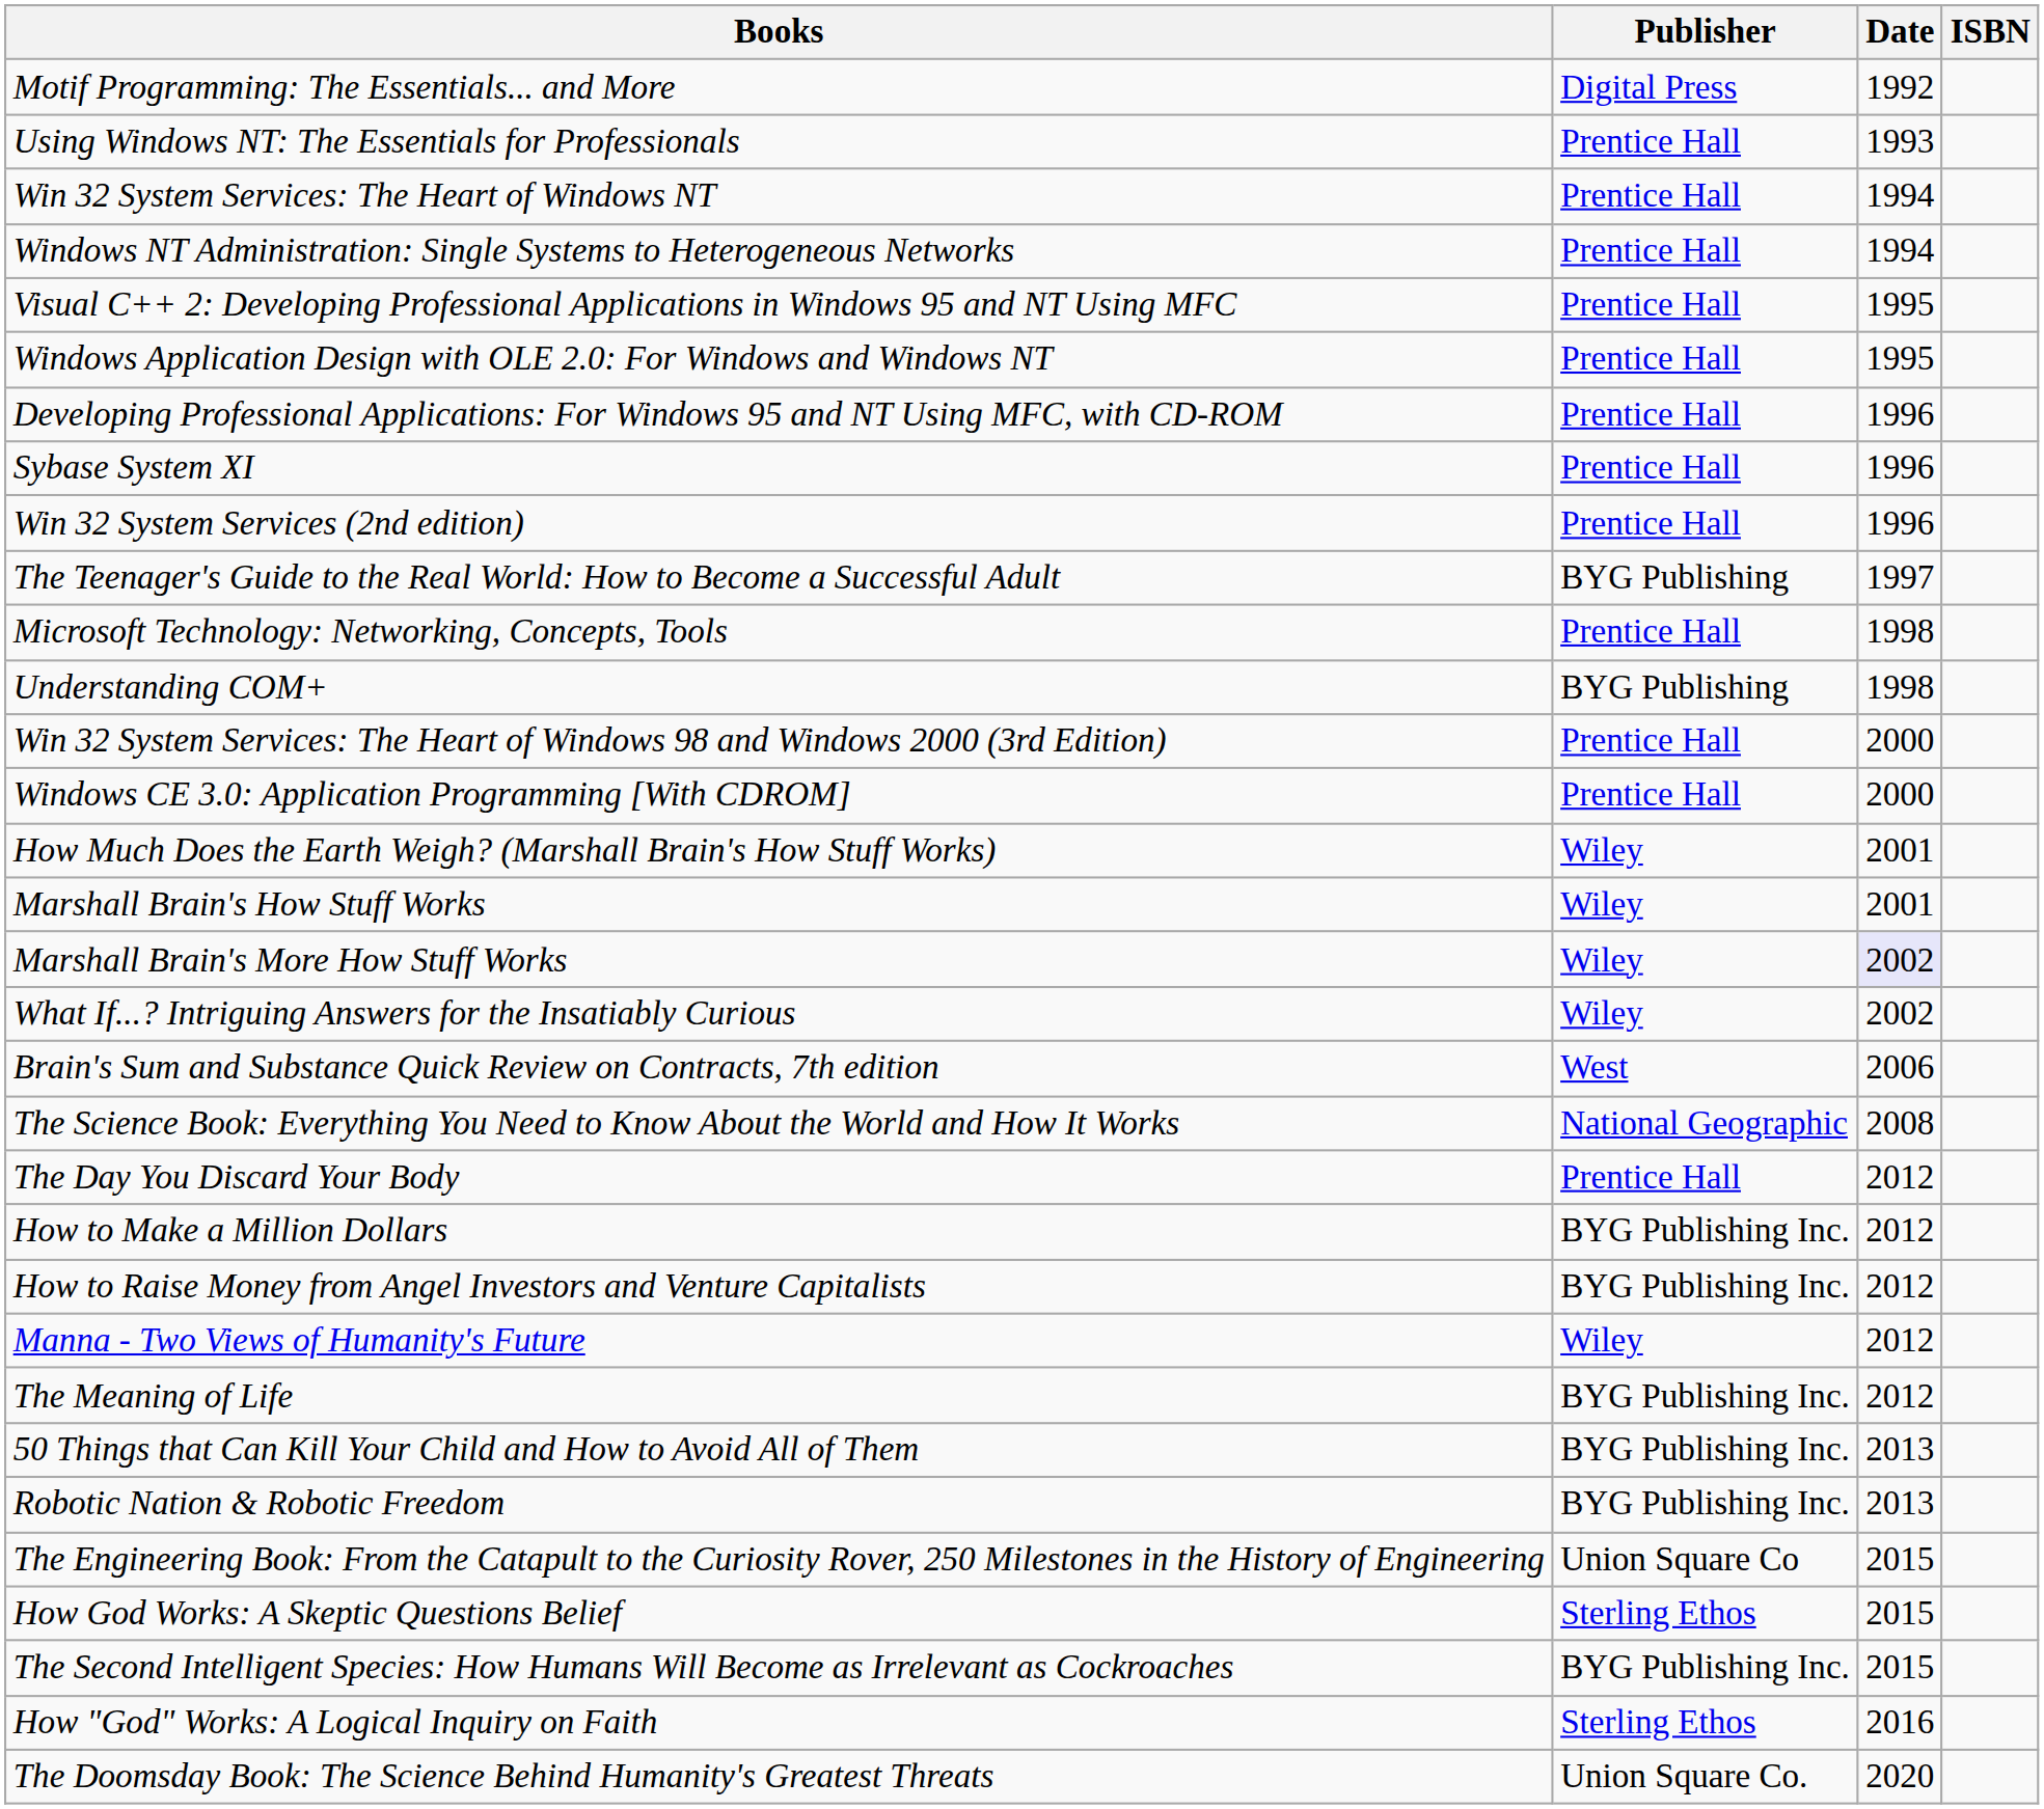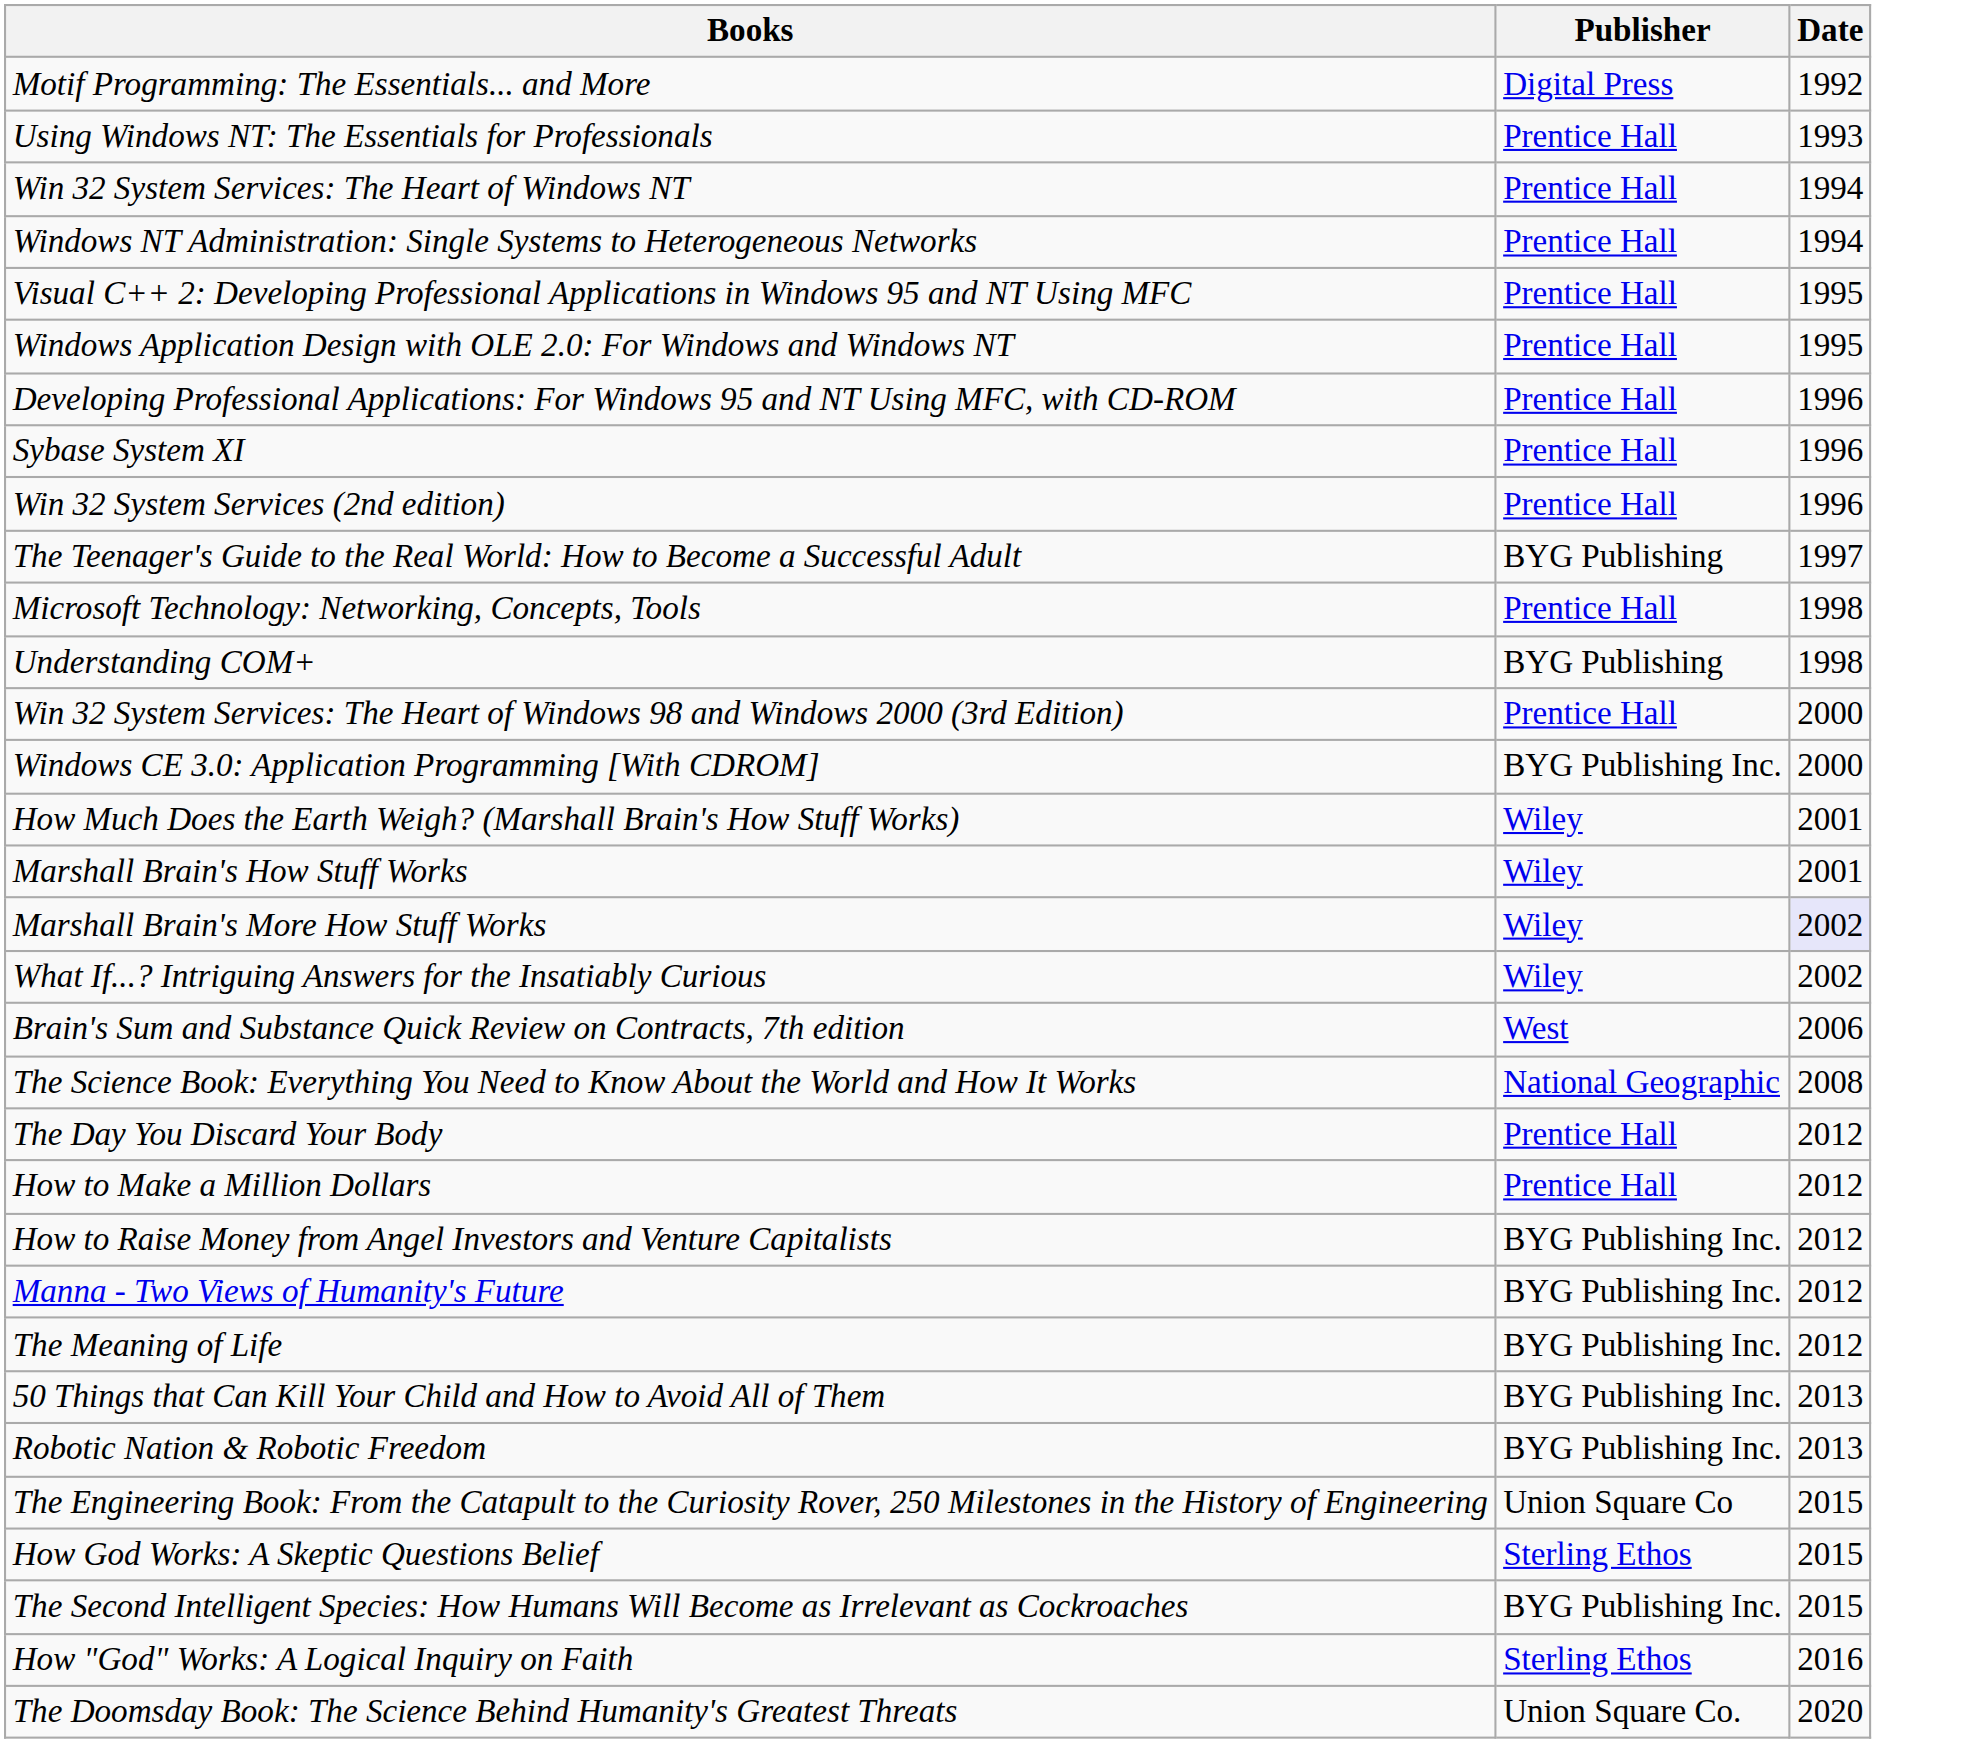- column: ISBN
Windows CE 3.0: Application Programming [With CDROM] | Publisher: Prentice Hall -> BYG Publishing Inc.
How to Make a Million Dollars | Publisher: BYG Publishing Inc. -> Prentice Hall
Manna - Two Views of Humanity's Future | Publisher: Wiley -> BYG Publishing Inc.
